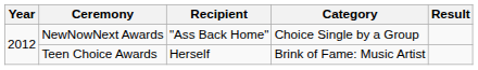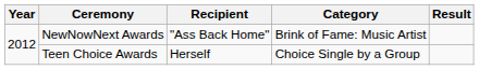NewNowNext Awards | Category: Choice Single by a Group -> Brink of Fame: Music Artist
Teen Choice Awards | Category: Brink of Fame: Music Artist -> Choice Single by a Group
